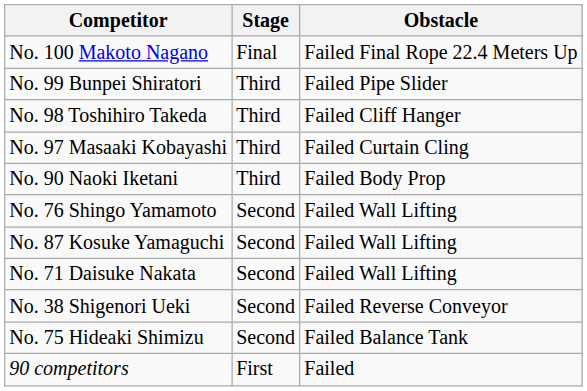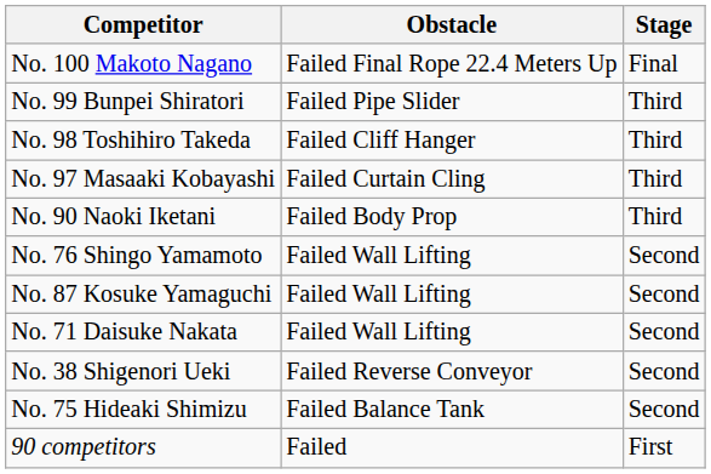columns swapped: Stage <-> Obstacle
